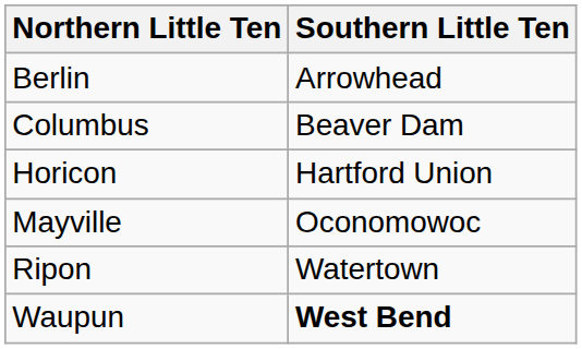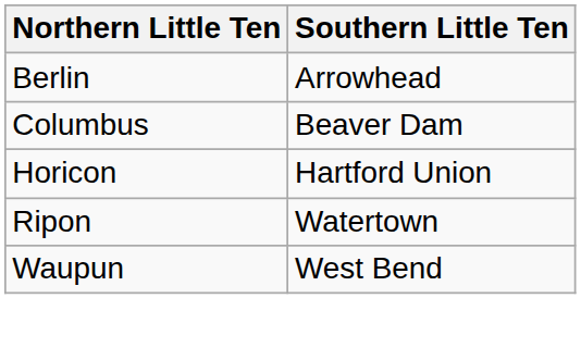- row: Mayville | Oconomowoc
Waupun | Southern Little Ten: bold -> normal
